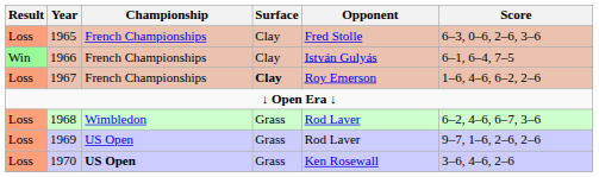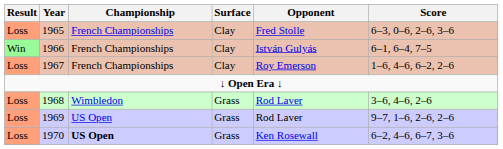1967 | Surface: bold -> normal
1968 | Score: 6–2, 4–6, 6–7, 3–6 -> 3–6, 4–6, 2–6
1970 | Score: 3–6, 4–6, 2–6 -> 6–2, 4–6, 6–7, 3–6
